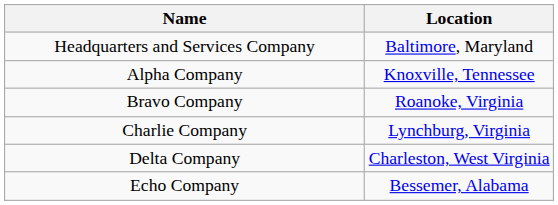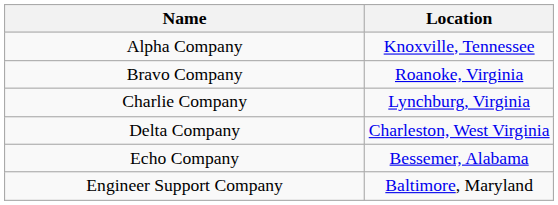- row: Headquarters and Services Company | Baltimore, Maryland
+ row: Engineer Support Company | Baltimore, Maryland
